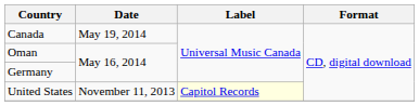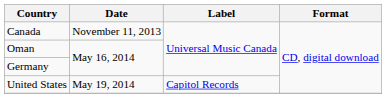Canada | Date: May 19, 2014 -> November 11, 2013
United States | Date: November 11, 2013 -> May 19, 2014
United States | Label: lightyellow background -> no background
